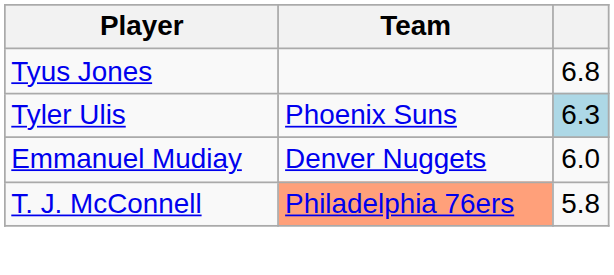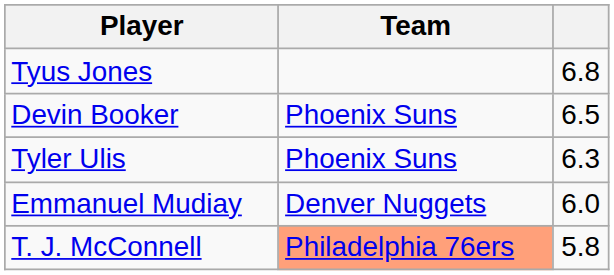+ row: Devin Booker | Phoenix Suns | 6.5
Tyler Ulis | column 3: lightblue background -> no background
